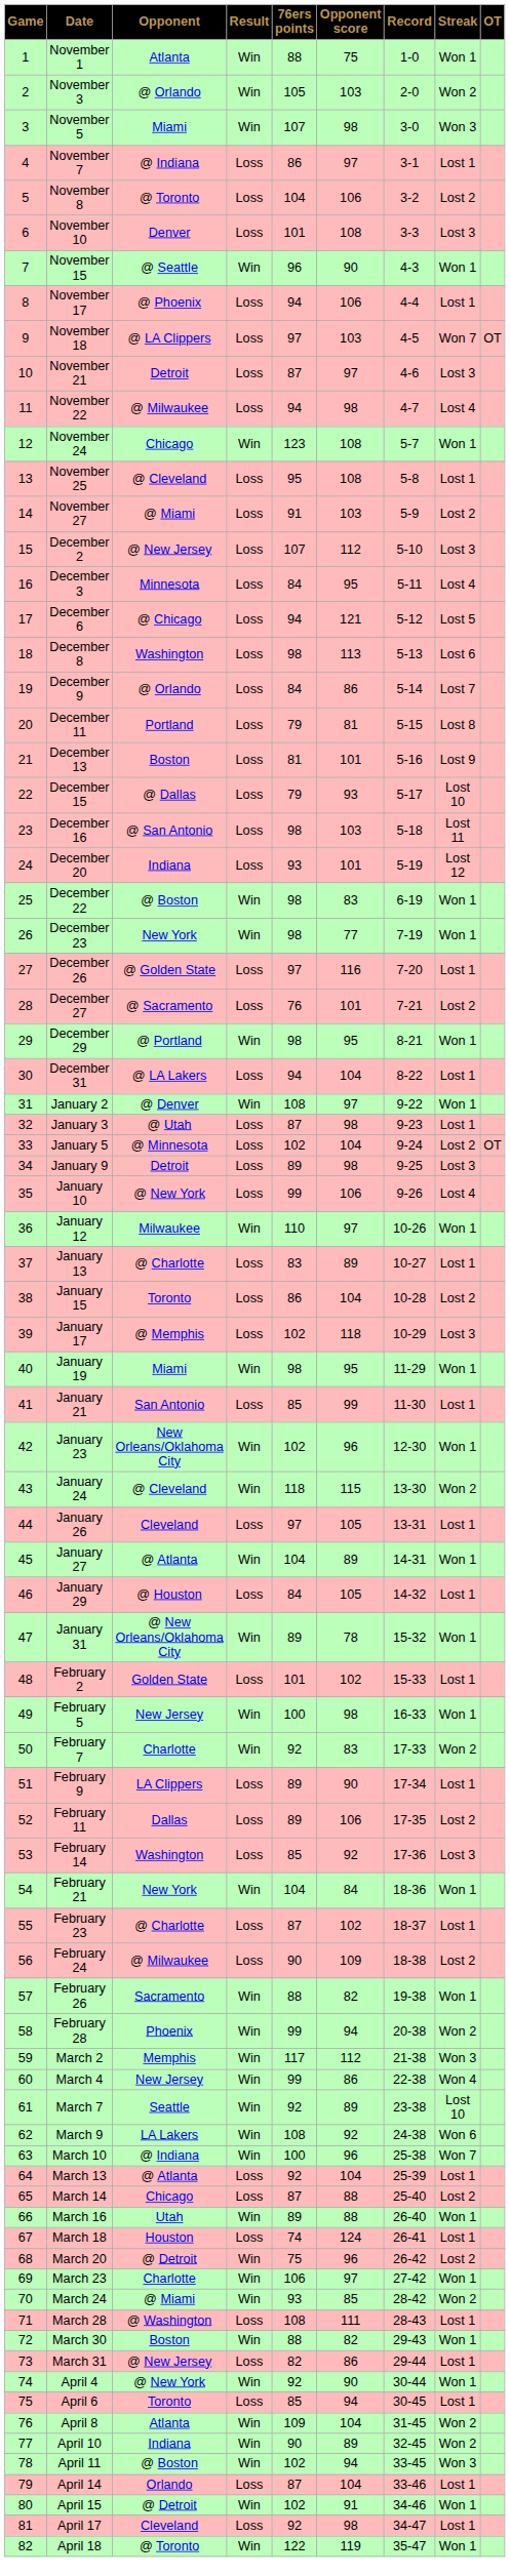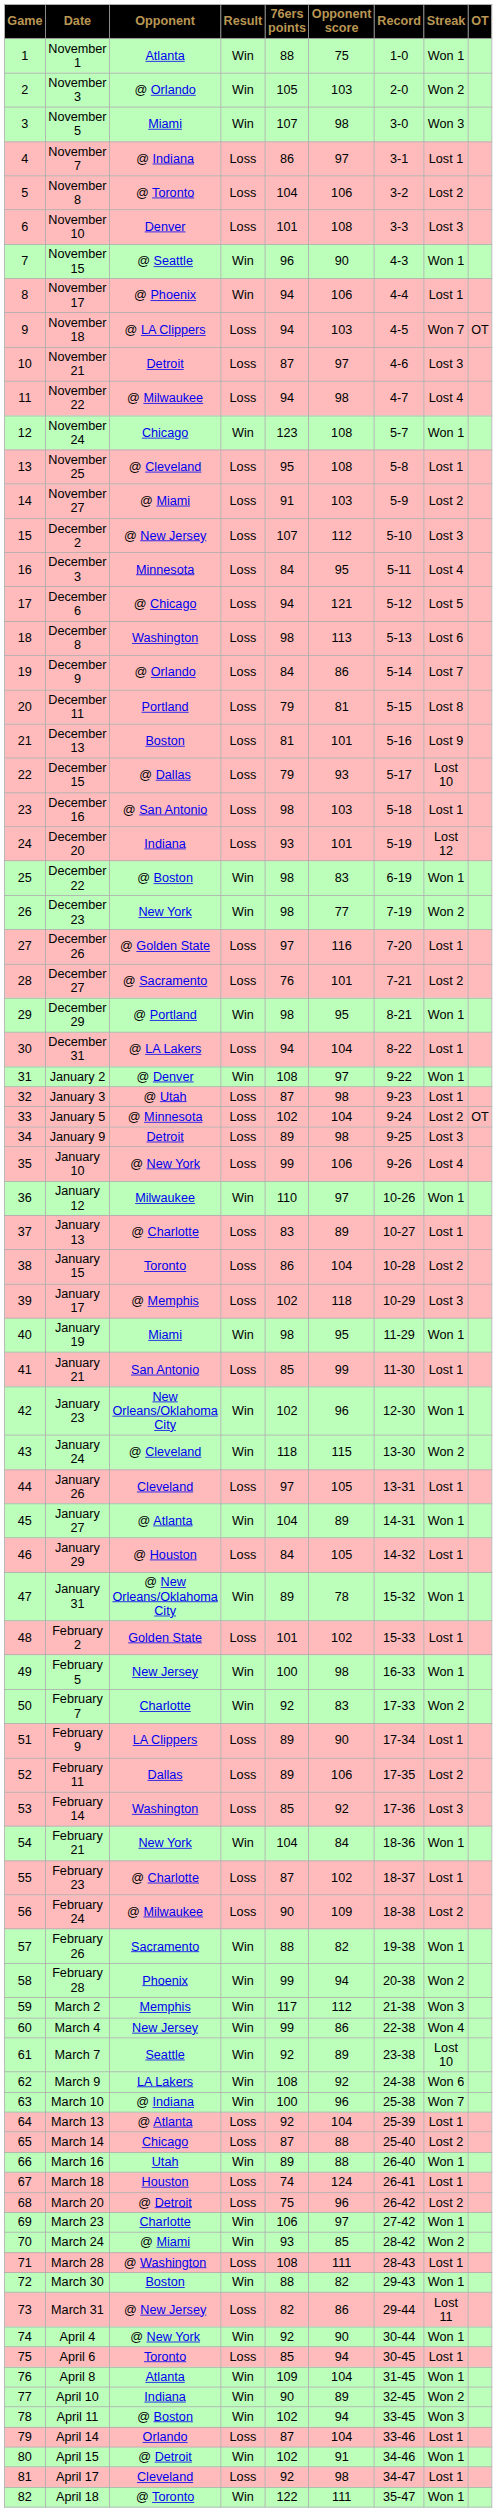November 17 | Result: Loss -> Win
November 18 | 76ers points: 97 -> 94
December 16 | Streak: Lost 11 -> Lost 1
December 23 | Streak: Won 1 -> Won 2
March 20 | Result: Win -> Loss
March 31 | Streak: Lost 1 -> Lost 11
April 8 | Streak: Won 2 -> Won 1
April 18 | Opponent score: 119 -> 111
